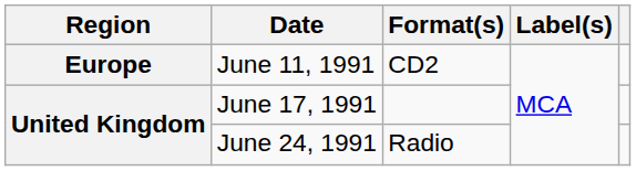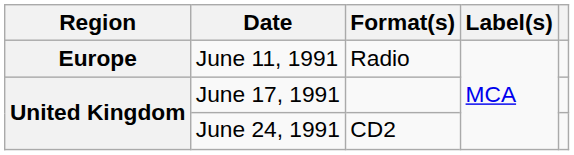June 11, 1991 | Format(s): CD2 -> Radio
June 24, 1991 | Format(s): Radio -> CD2
